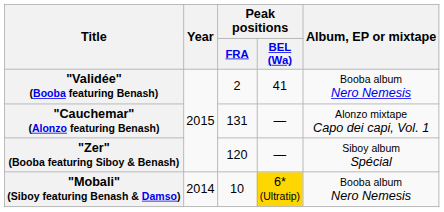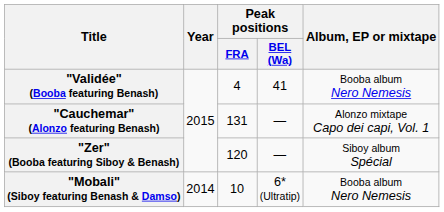"Validée" (Booba featuring Benash) | Peak positions / FRA: 2 -> 4
"Mobali" (Siboy featuring Benash & Damso) | Peak positions / BEL (Wa): gold background -> no background
